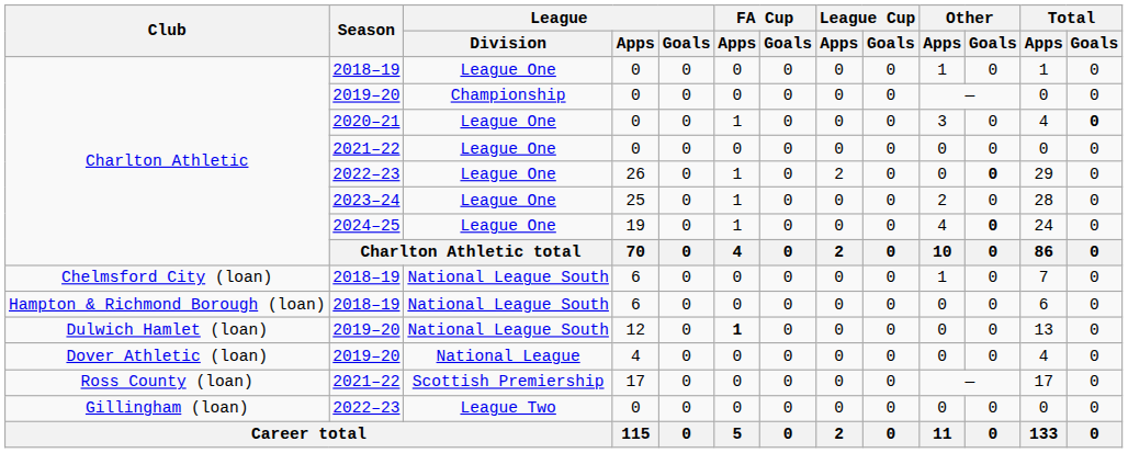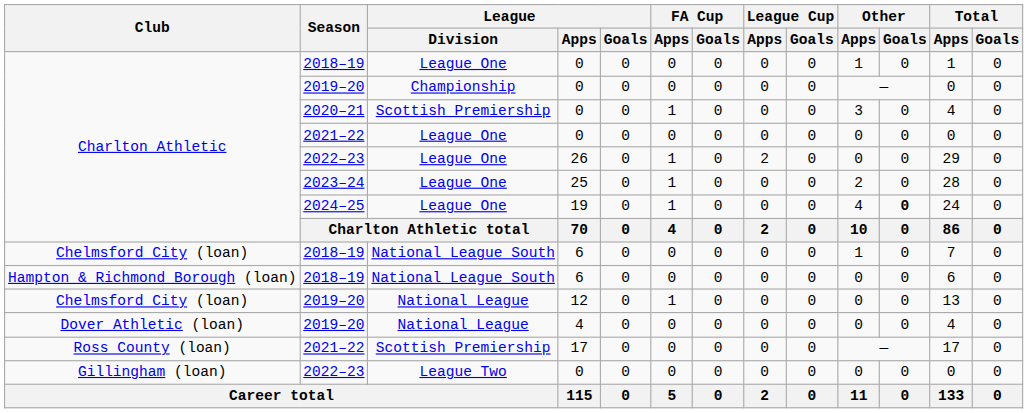2020–21 / 0 | League / Division: League One -> Scottish Premiership
2020–21 / 0 | Total / Goals: bold -> normal
26 | Other / Goals: bold -> normal
12 | Club: Dulwich Hamlet (loan) -> Chelmsford City (loan)
12 | League / Division: National League South -> National League
12 | FA Cup / Apps: bold -> normal
